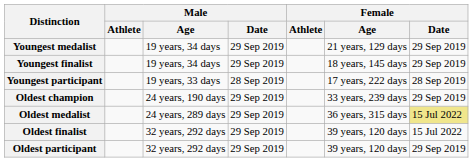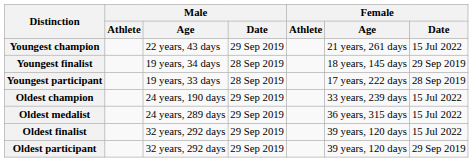+ row: Youngest champion | 22 years, 43 days | 29 Sep 2019 | 21 years, 261 days | 15 Jul 2022
- row: Youngest medalist | 19 years, 34 days | 29 Sep 2019 | 21 years, 129 days | 29 Sep 2019
Youngest finalist | Male / Date: 29 Sep 2019 -> 28 Sep 2019
Oldest champion | Female / Date: 29 Sep 2019 -> 15 Jul 2022
Oldest medalist | Female / Date: khaki background -> no background
